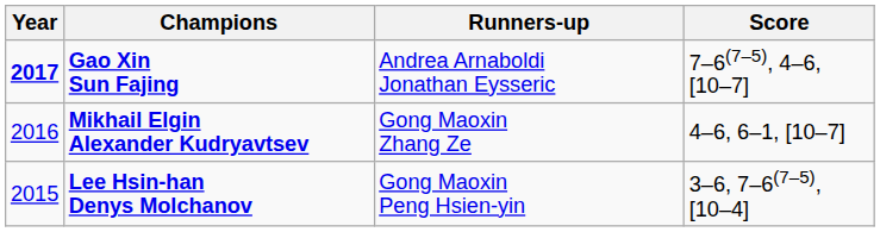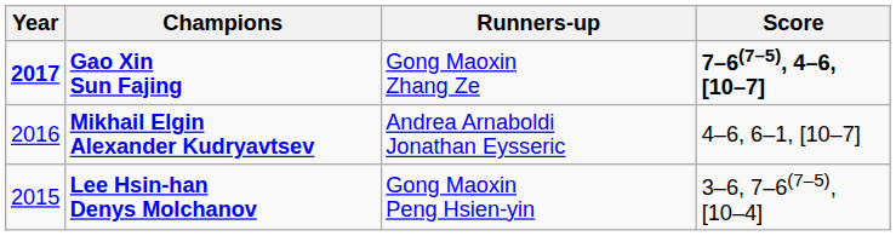Gao Xin Sun Fajing | Runners-up: Andrea Arnaboldi Jonathan Eysseric -> Gong Maoxin Zhang Ze
Gao Xin Sun Fajing | Score: normal -> bold
Mikhail Elgin Alexander Kudryavtsev | Runners-up: Gong Maoxin Zhang Ze -> Andrea Arnaboldi Jonathan Eysseric
